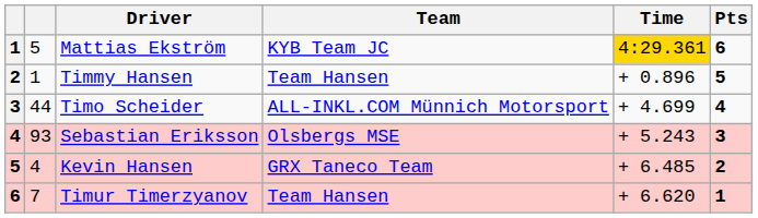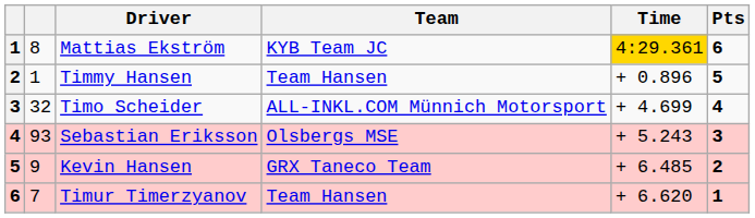Mattias Ekström | column 2: 5 -> 8
Timo Scheider | column 2: 44 -> 32
Kevin Hansen | column 2: 4 -> 9
